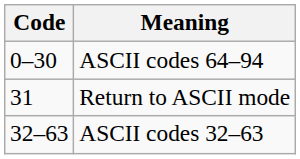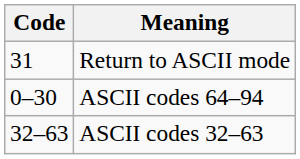rows swapped: ASCII codes 64–94 <-> Return to ASCII mode
